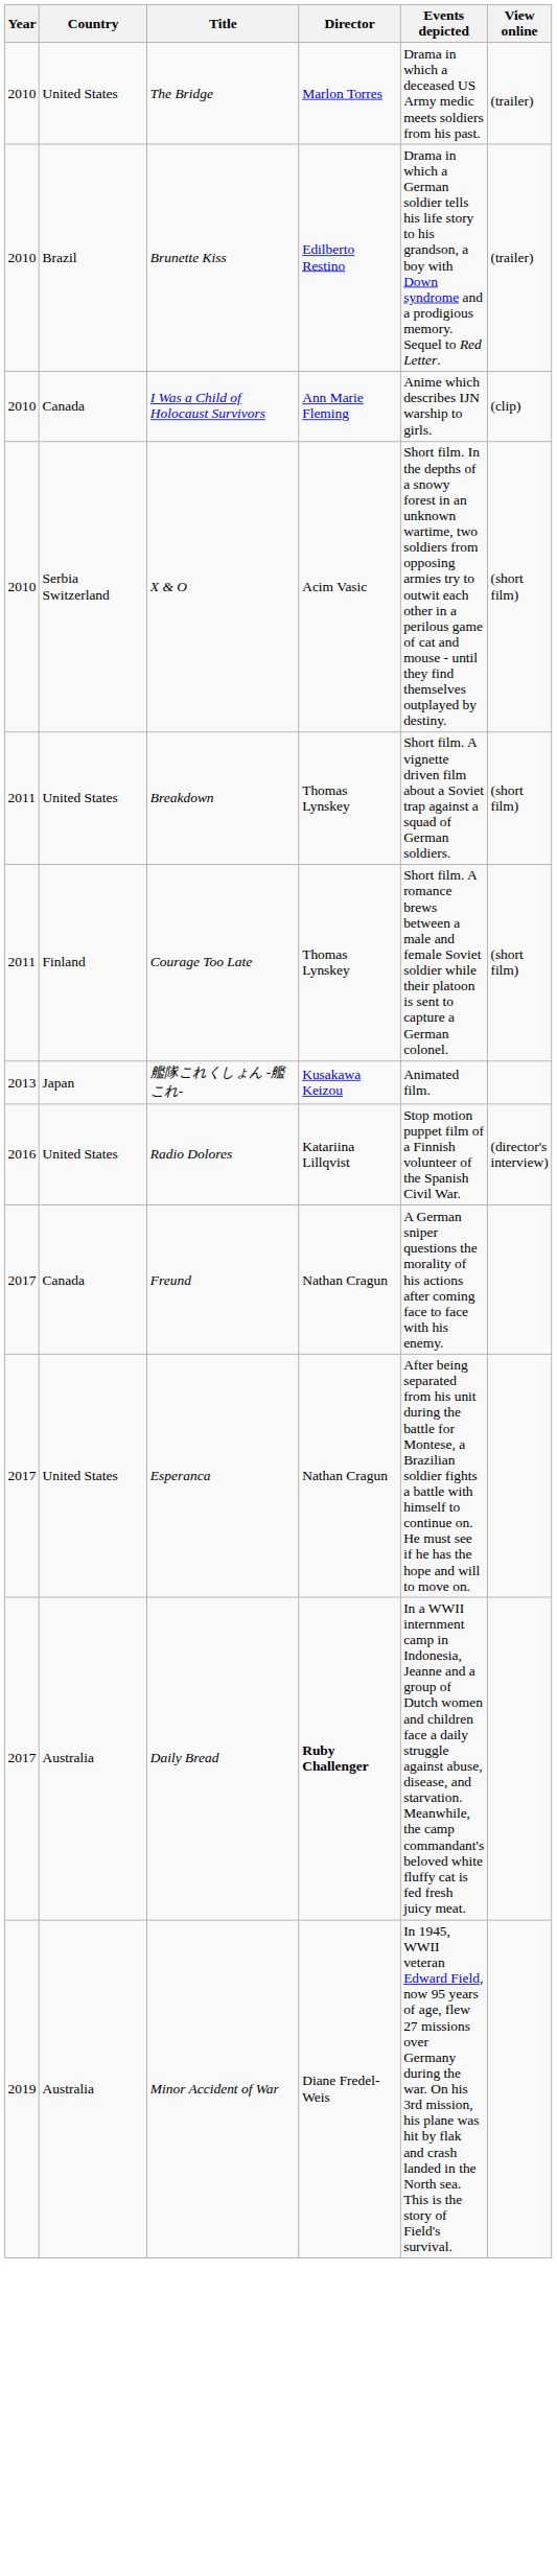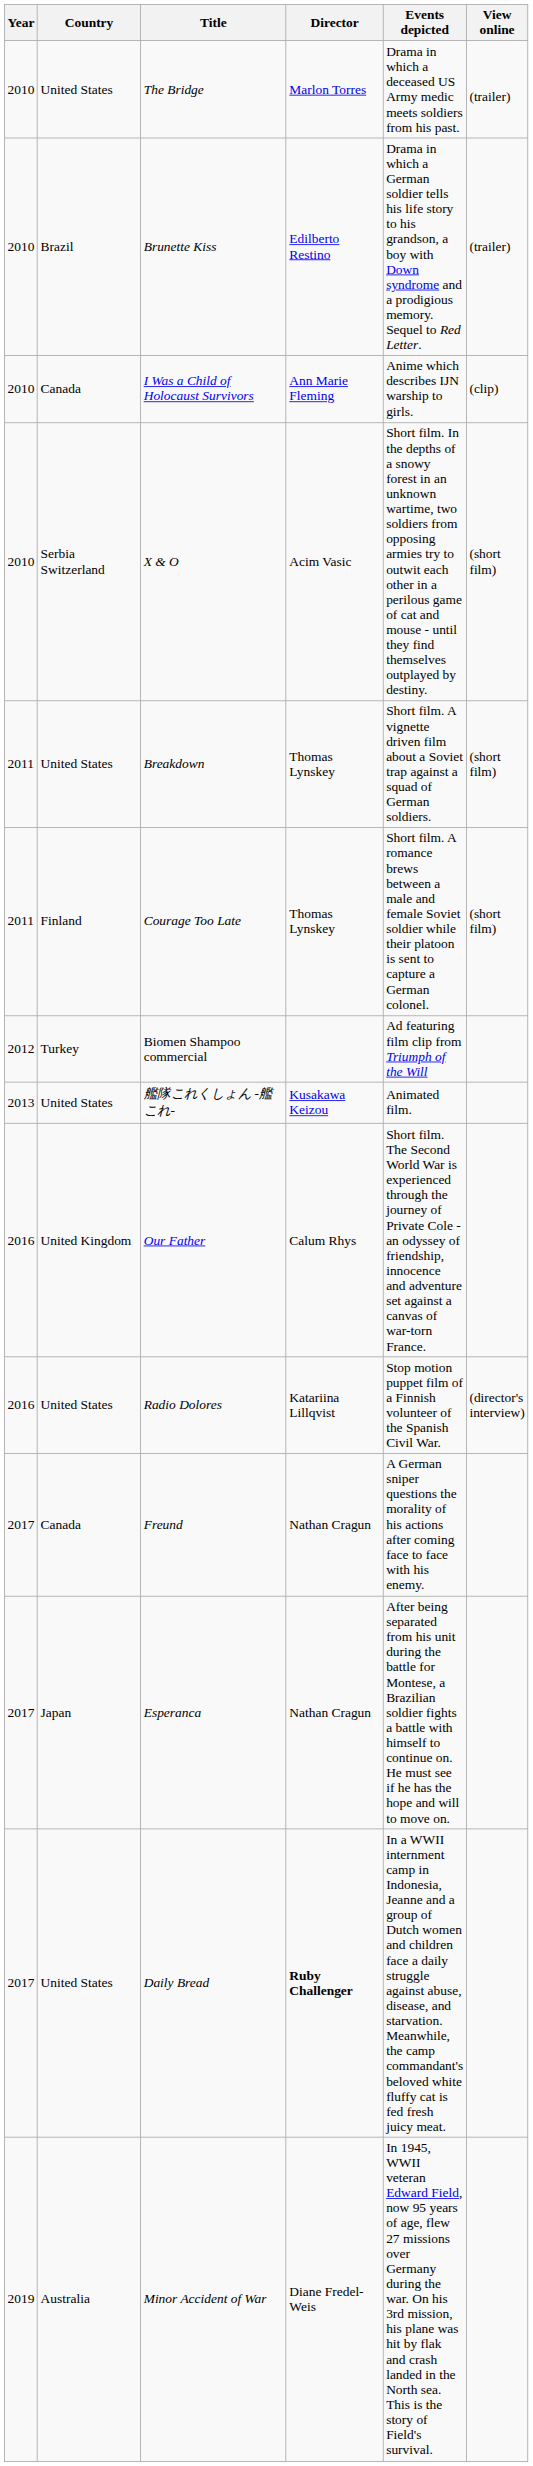+ row: 2012 | Turkey | Biomen Shampoo commercial | Ad featuring film clip from Triumph of the Will
艦隊これくしょん -艦これ- | Country: Japan -> United States
+ row: 2016 | United Kingdom | Our Father | Calum Rhys | Short film. The Second World War is experienced through the journey of Private Cole - an odyssey of friendship, innocence and adventure set against a canvas of war-torn France.
Esperanca | Country: United States -> Japan
Daily Bread | Country: Australia -> United States
